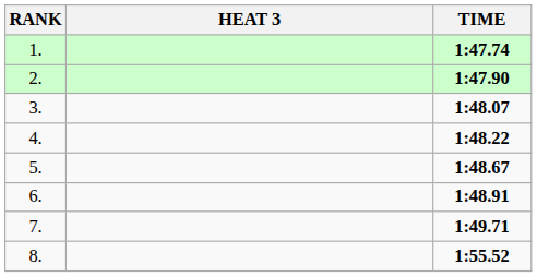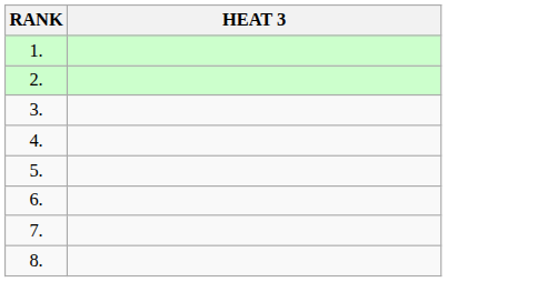- column: TIME | 1:47.74 | 1:47.90 | 1:48.07 | 1:48.22 | 1:48.67 | 1:48.91 | 1:49.71 | 1:55.52
